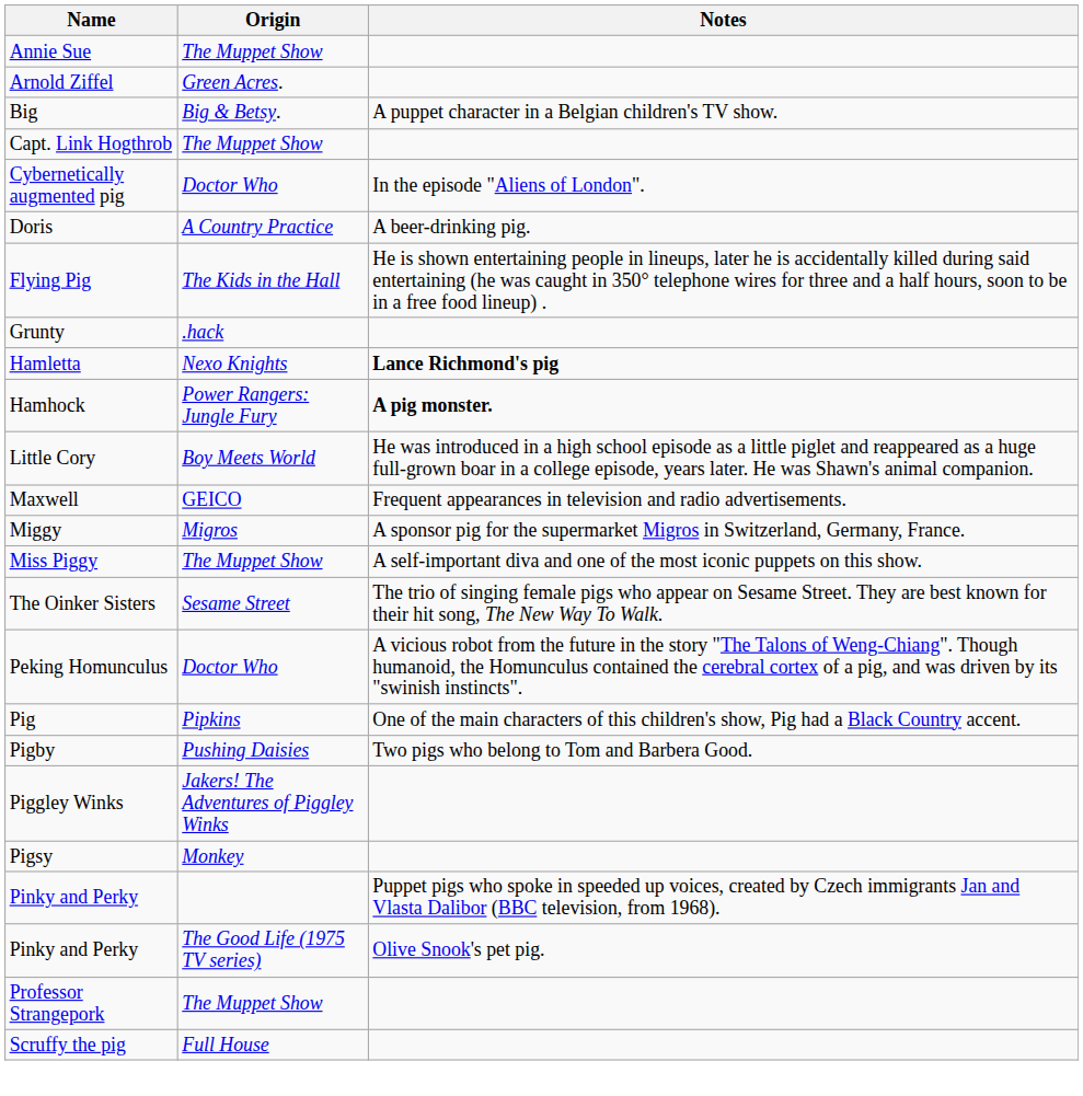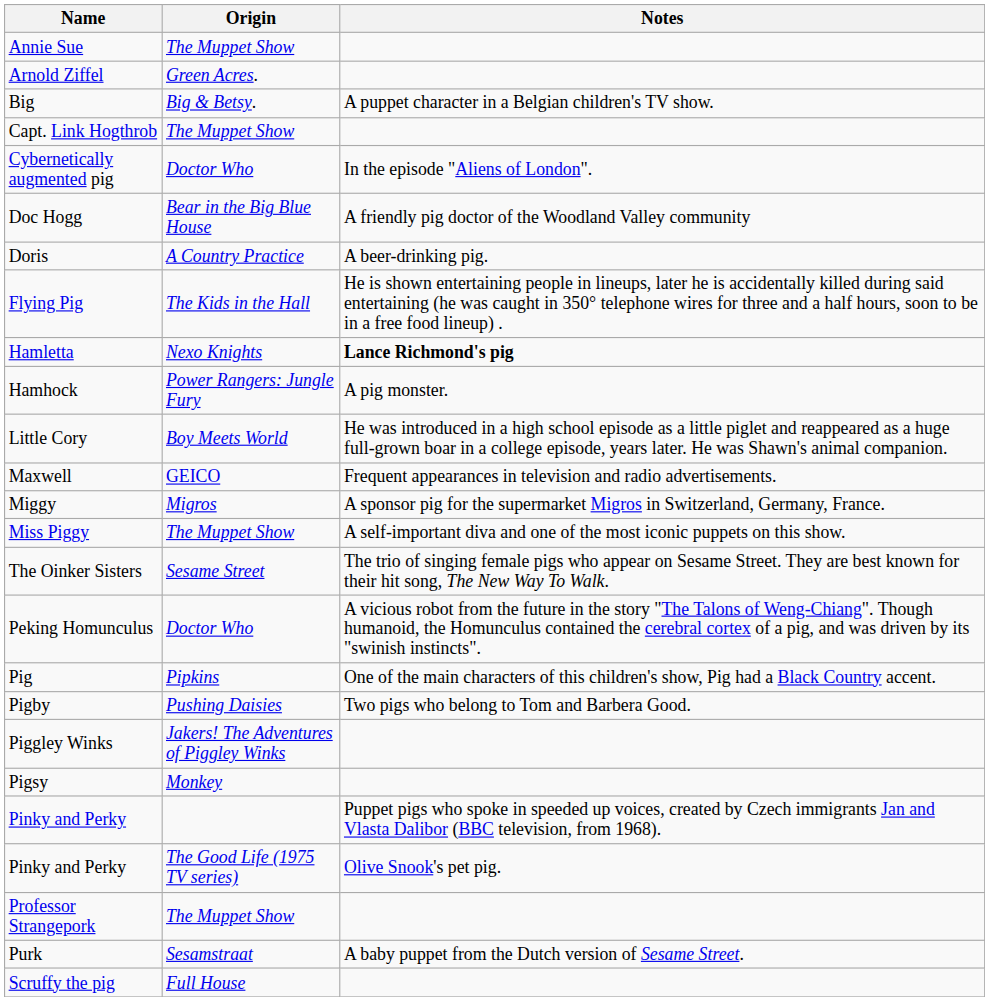+ row: Doc Hogg | Bear in the Big Blue House | A friendly pig doctor of the Woodland Valley community
- row: Grunty | .hack
Hamhock | Notes: bold -> normal
+ row: Purk | Sesamstraat | A baby puppet from the Dutch version of Sesame Street.
